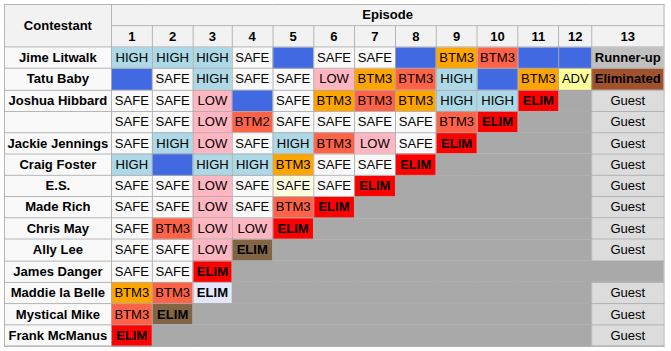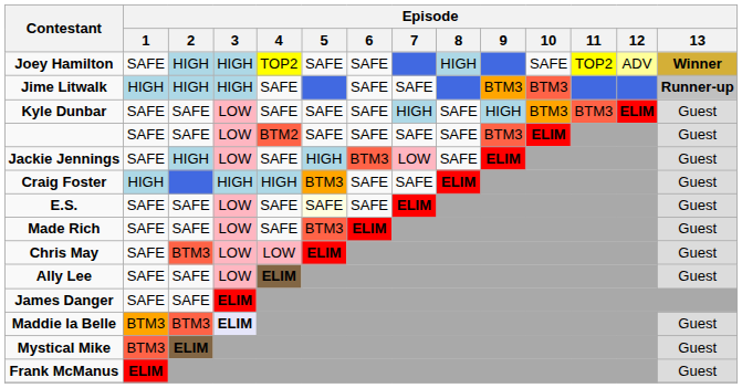+ row: Joey Hamilton | SAFE | HIGH | HIGH | TOP2 | SAFE | SAFE | HIGH | SAFE | TOP2 | ADV | Winner
- row: Tatu Baby | SAFE | HIGH | SAFE | SAFE | LOW | BTM3 | BTM3 | HIGH | BTM3 | ADV | Eliminated
+ row: Kyle Dunbar | SAFE | SAFE | LOW | SAFE | SAFE | SAFE | HIGH | SAFE | HIGH | BTM3 | BTM3 | ELIM | Guest
- row: Joshua Hibbard | SAFE | SAFE | LOW | SAFE | BTM3 | BTM3 | BTM3 | HIGH | HIGH | ELIM | Guest
